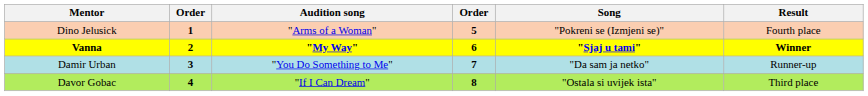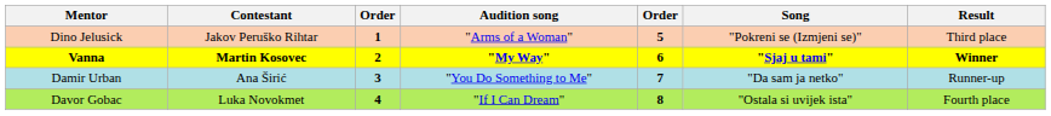+ column: Contestant | Jakov Peruško Rihtar | Martin Kosovec | Ana Širić | Luka Novokmet
Dino Jelusick | Result: Fourth place -> Third place
Davor Gobac | Result: Third place -> Fourth place
